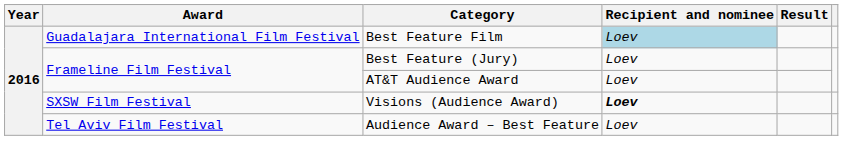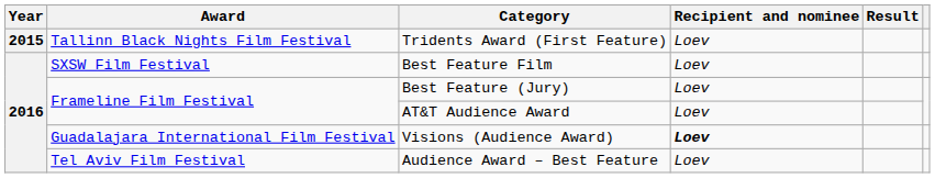+ row: 2015 | Tallinn Black Nights Film Festival | Tridents Award (First Feature) | Loev
Best Feature Film | Award: Guadalajara International Film Festival -> SXSW Film Festival
Best Feature Film | Recipient and nominee: lightblue background -> no background
Visions (Audience Award) | Award: SXSW Film Festival -> Guadalajara International Film Festival
